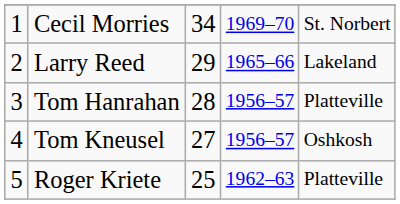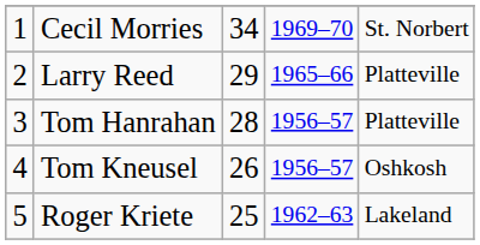Larry Reed | column 5: Lakeland -> Platteville
Tom Kneusel | column 3: 27 -> 26
Roger Kriete | column 5: Platteville -> Lakeland
